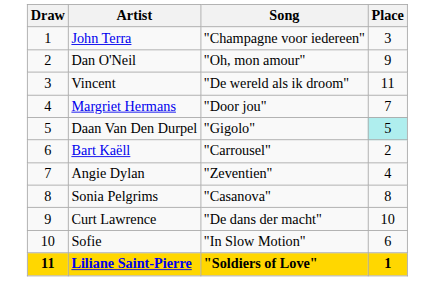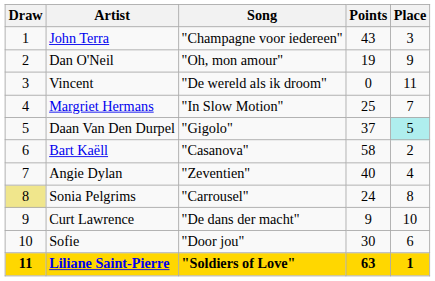+ column: Points | 43 | 19 | 0 | 25 | 37 | 58 | 40 | 24 | 9 | 30 | 63
Margriet Hermans | Song: "Door jou" -> "In Slow Motion"
Bart Kaëll | Song: "Carrousel" -> "Casanova"
Sonia Pelgrims | Draw: no background -> khaki background
Sonia Pelgrims | Song: "Casanova" -> "Carrousel"
Sofie | Song: "In Slow Motion" -> "Door jou"
